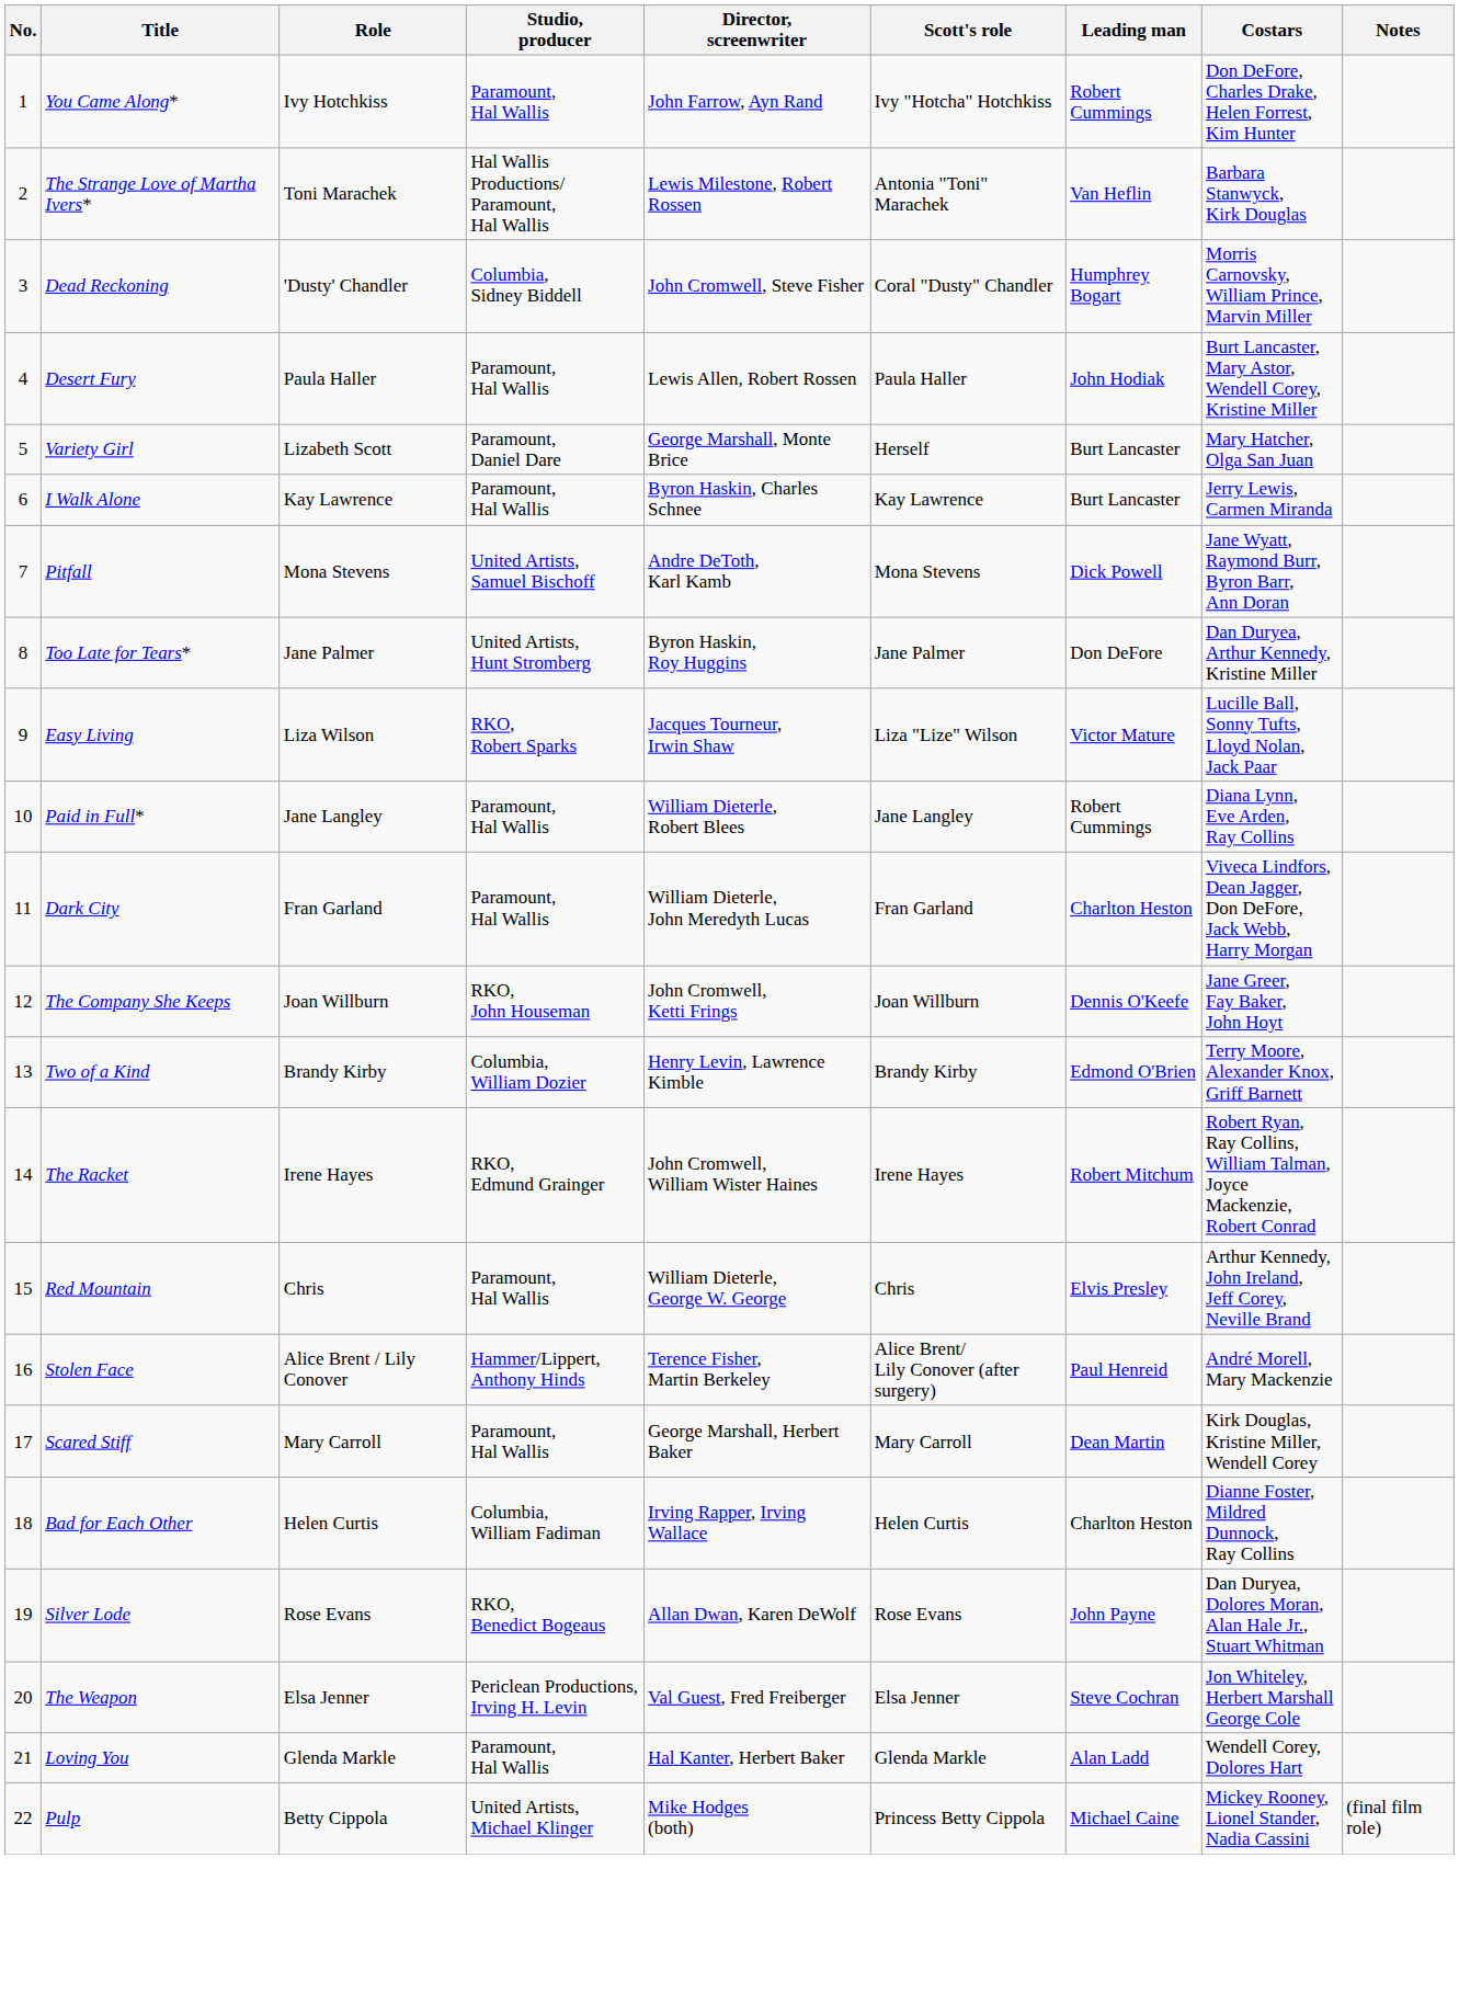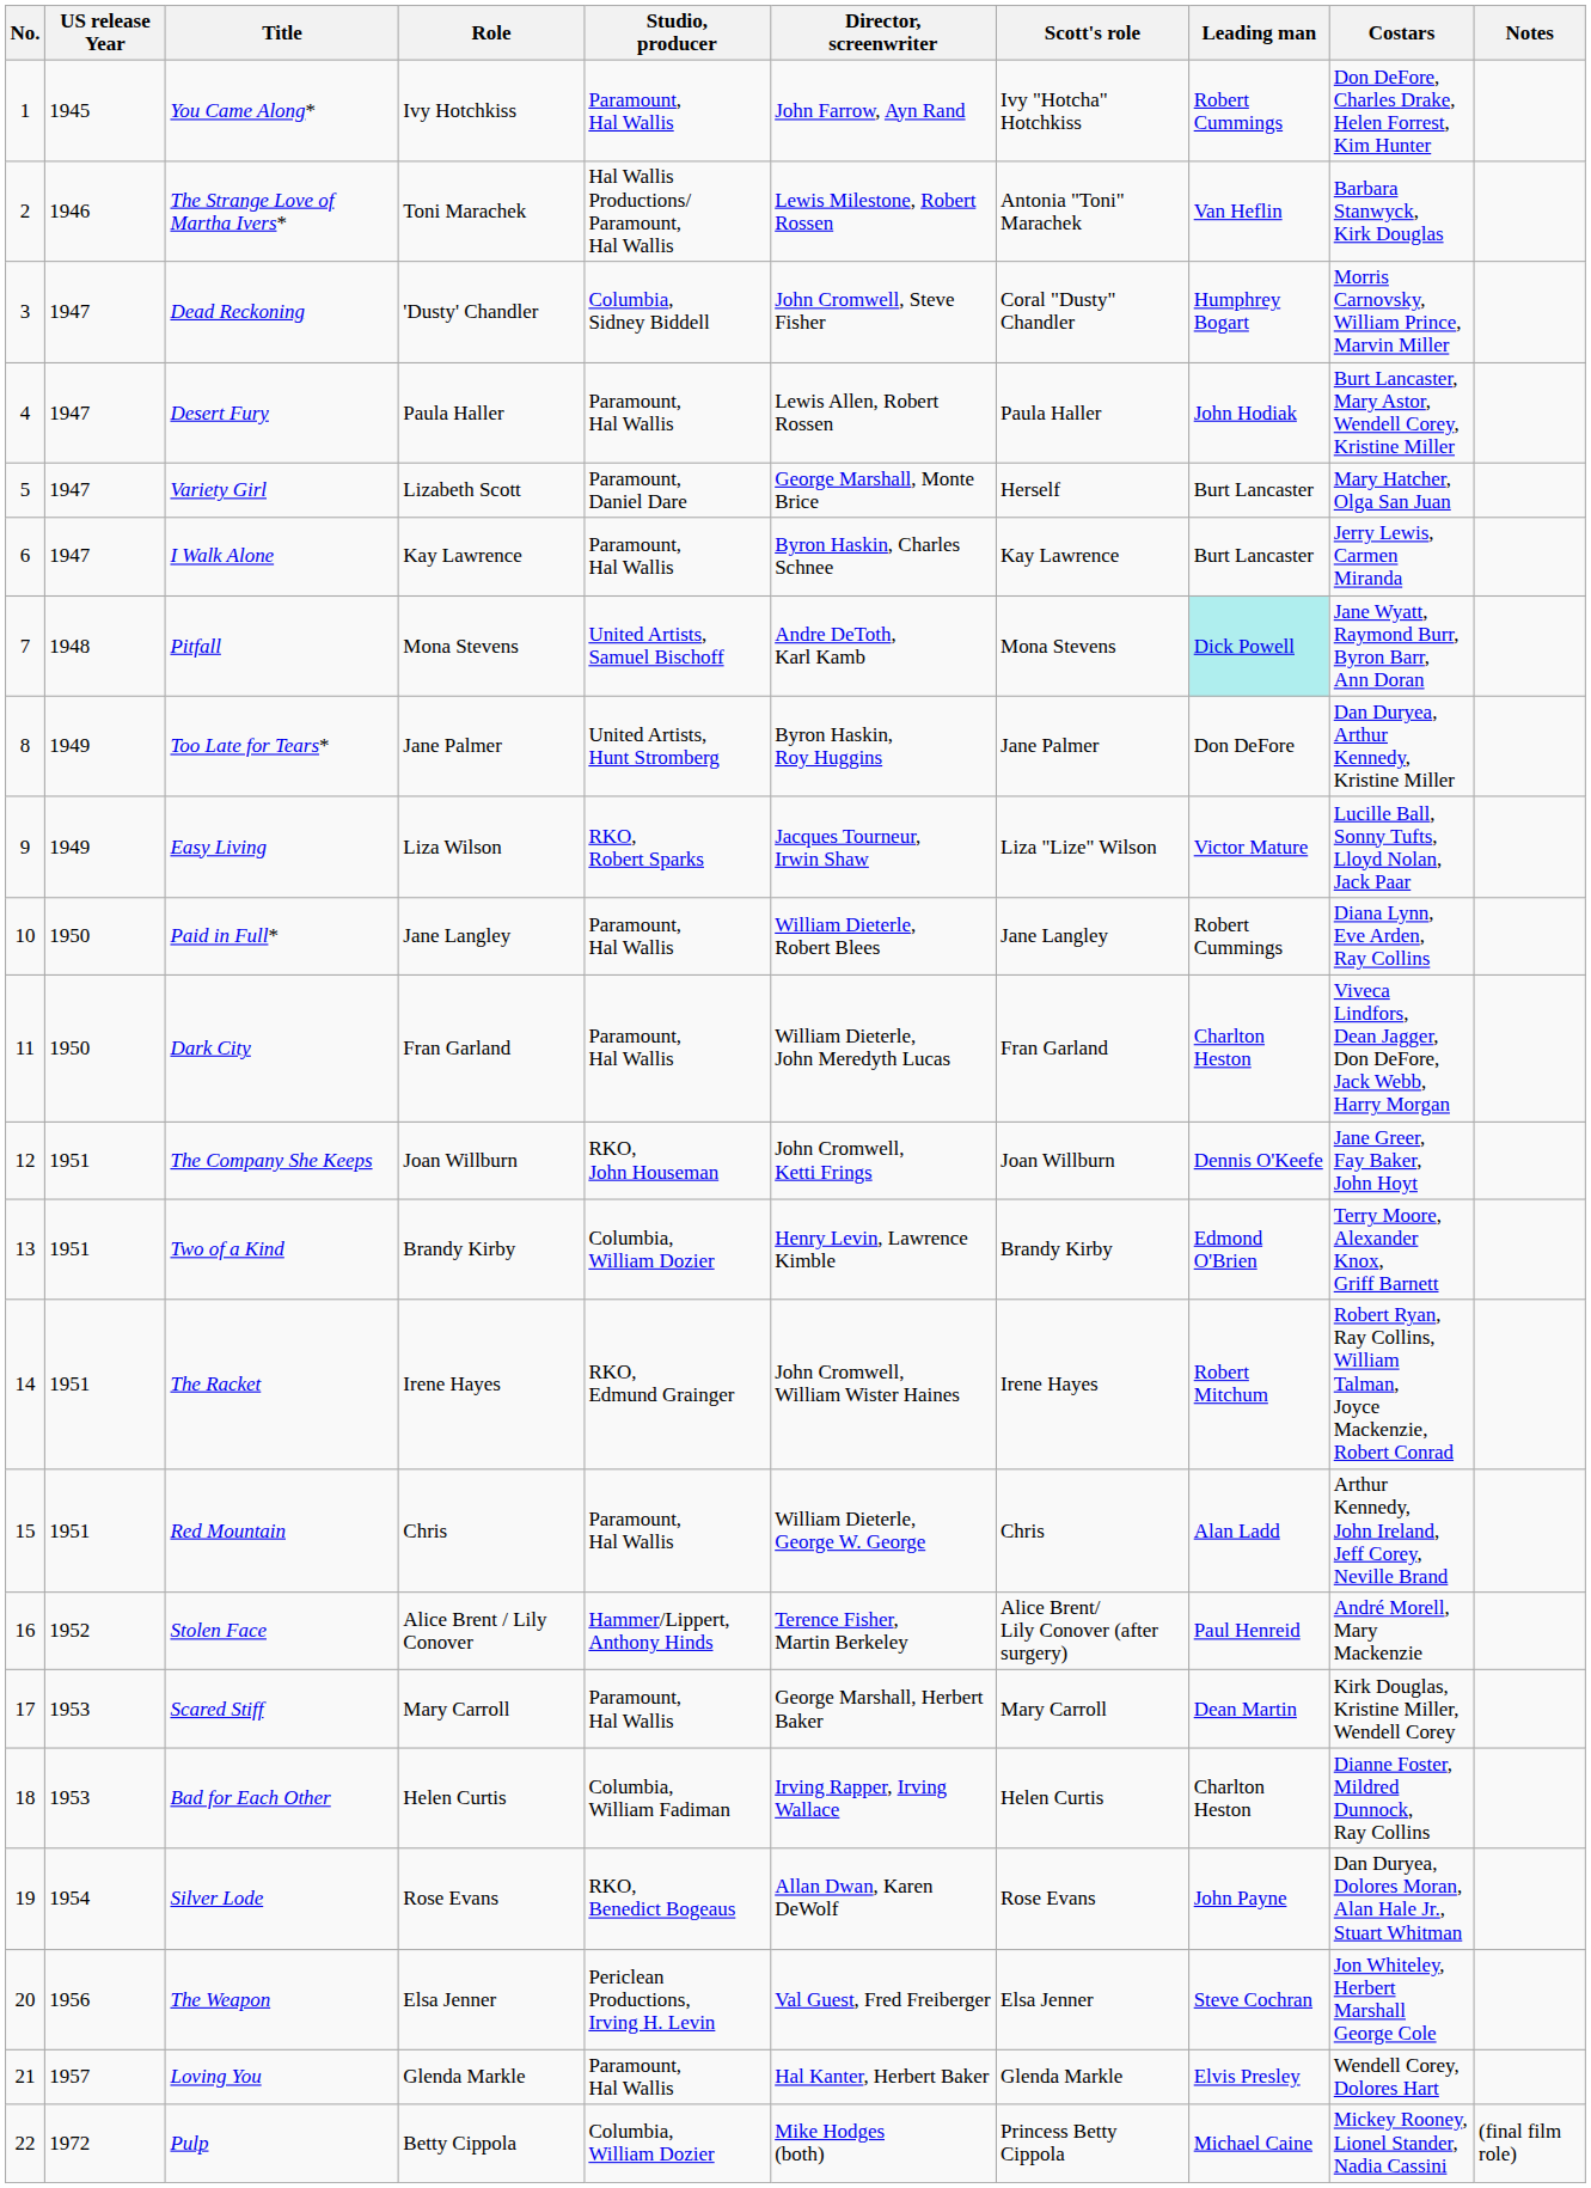+ column: US release Year | 1945 | 1946 | 1947 | 1947 | 1947 | 1947 | 1948 | 1949 | 1949 | 1950 | 1950 | 1951 | 1951 | 1951 | 1951 | 1952 | 1953 | 1953 | 1954 | 1956 | 1957 | 1972
Pitfall | Leading man: no background -> paleturquoise background
Red Mountain | Leading man: Elvis Presley -> Alan Ladd
Loving You | Leading man: Alan Ladd -> Elvis Presley
Pulp | Studio, producer: United Artists, Michael Klinger -> Columbia, William Dozier
